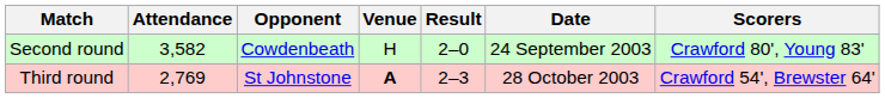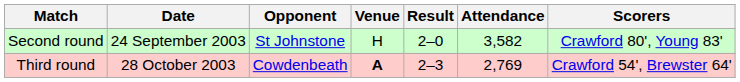columns swapped: Date <-> Attendance
Second round | Opponent: Cowdenbeath -> St Johnstone
Third round | Opponent: St Johnstone -> Cowdenbeath
